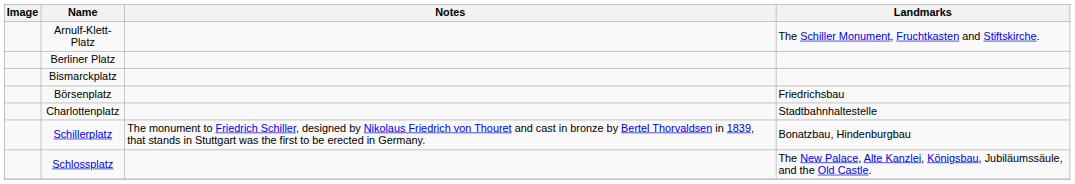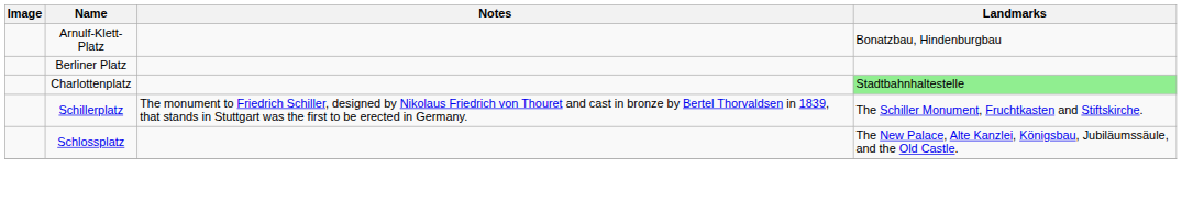Arnulf-Klett-Platz | Landmarks: The Schiller Monument, Fruchtkasten and Stiftskirche. -> Bonatzbau, Hindenburgbau
- row: Bismarckplatz
- row: Börsenplatz | Friedrichsbau
Charlottenplatz | Landmarks: no background -> lightgreen background
Schillerplatz | Landmarks: Bonatzbau, Hindenburgbau -> The Schiller Monument, Fruchtkasten and Stiftskirche.
